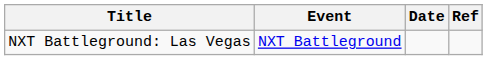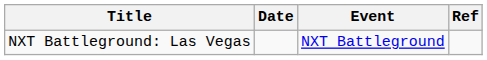columns swapped: Event <-> Date
